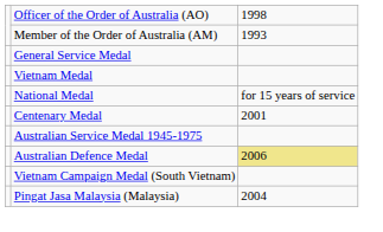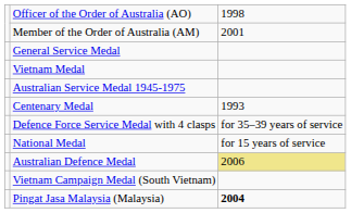Member of the Order of Australia (AM) | column 3: 1993 -> 2001
rows swapped: Australian Service Medal 1945-1975 <-> National Medal
Centenary Medal | column 3: 2001 -> 1993
+ row: Defence Force Service Medal with 4 clasps | for 35–39 years of service
Pingat Jasa Malaysia (Malaysia) | column 3: normal -> bold
